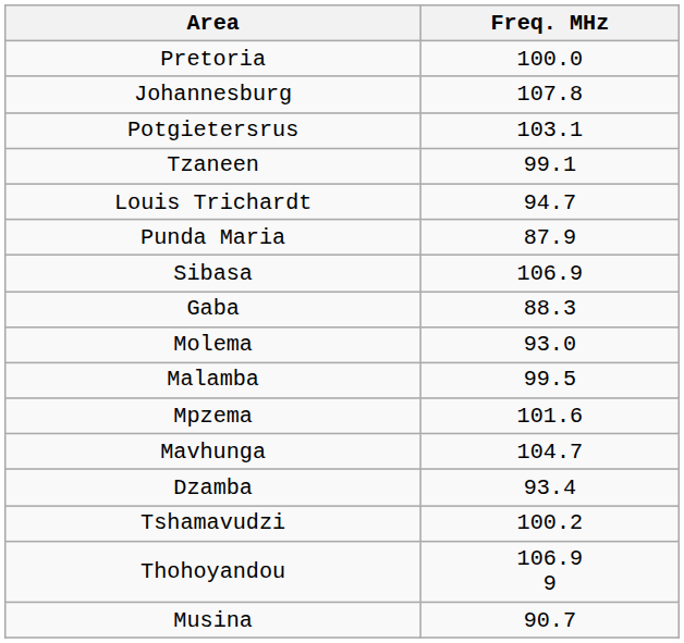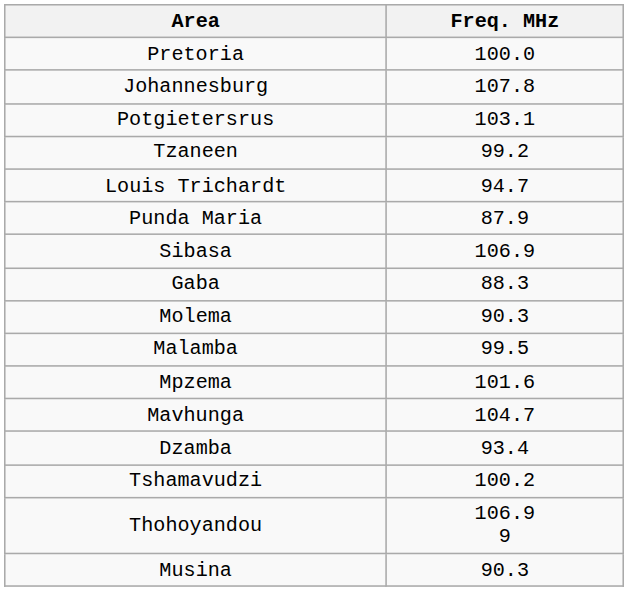Tzaneen | Freq. MHz: 99.1 -> 99.2
Molema | Freq. MHz: 93.0 -> 90.3
Musina | Freq. MHz: 90.7 -> 90.3
